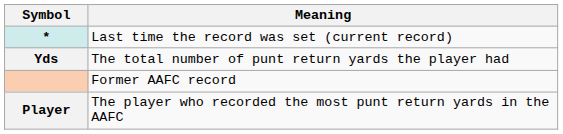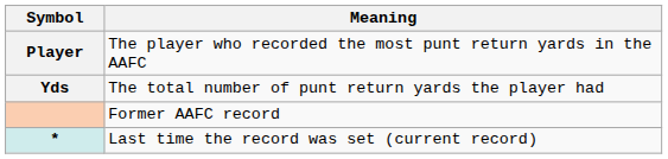rows swapped: Player <-> *
